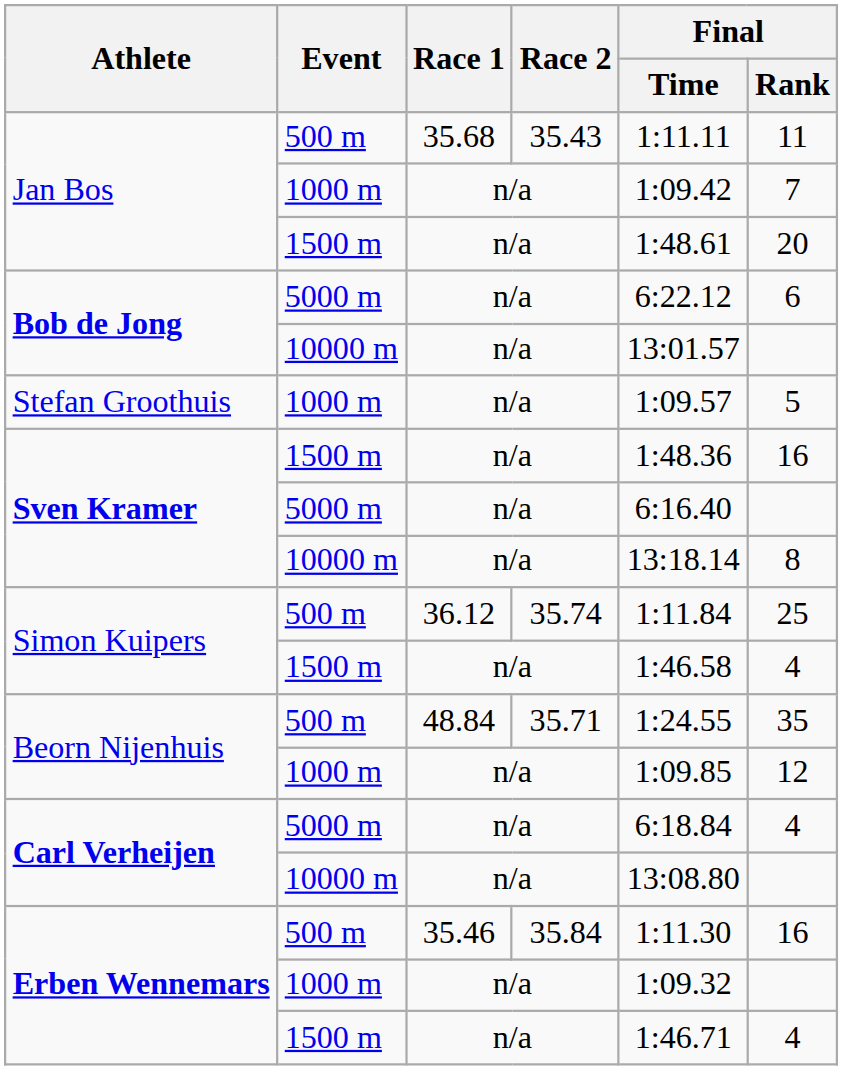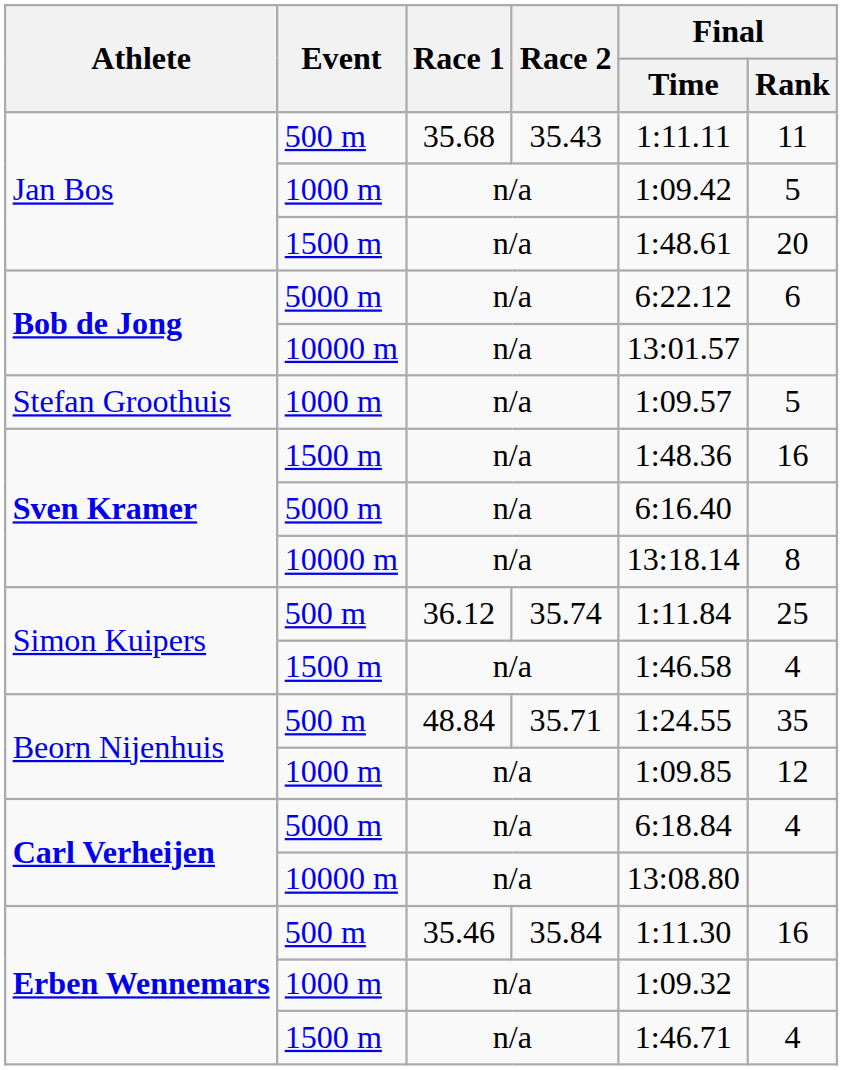Jan Bos / 1000 m | Final / Rank: 7 -> 5
